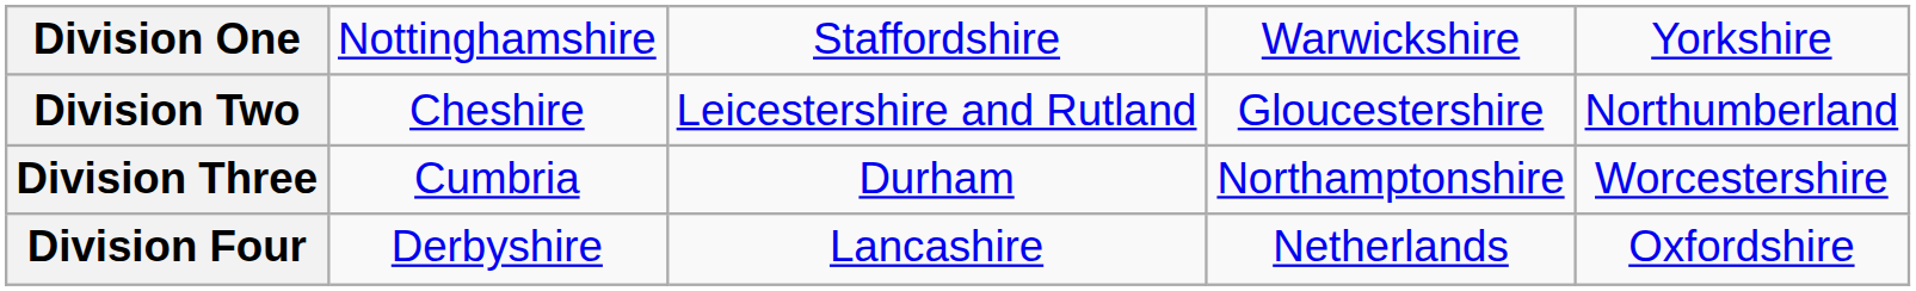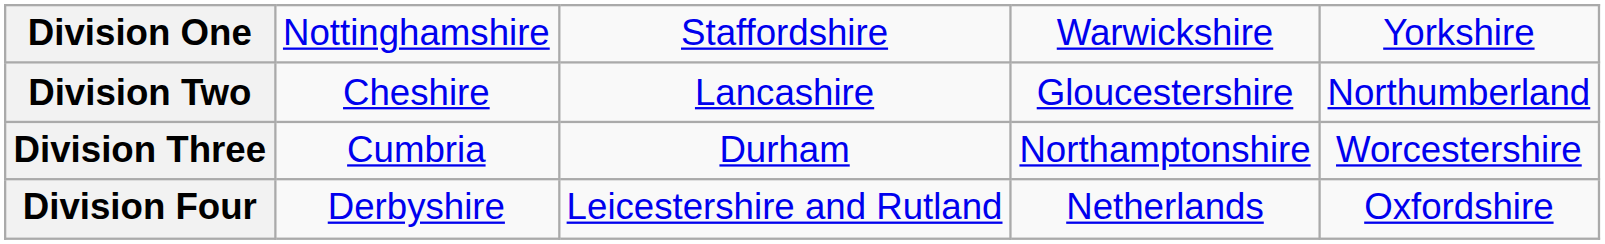Division Two | column 3: Leicestershire and Rutland -> Lancashire
Division Four | column 3: Lancashire -> Leicestershire and Rutland
